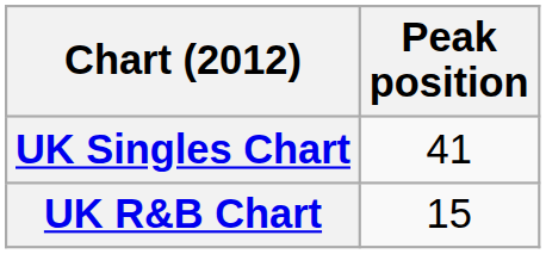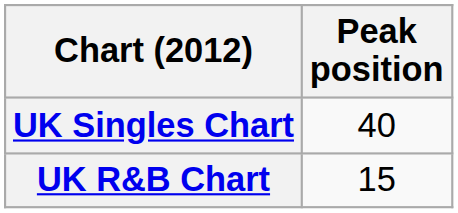UK Singles Chart | Peak position: 41 -> 40
